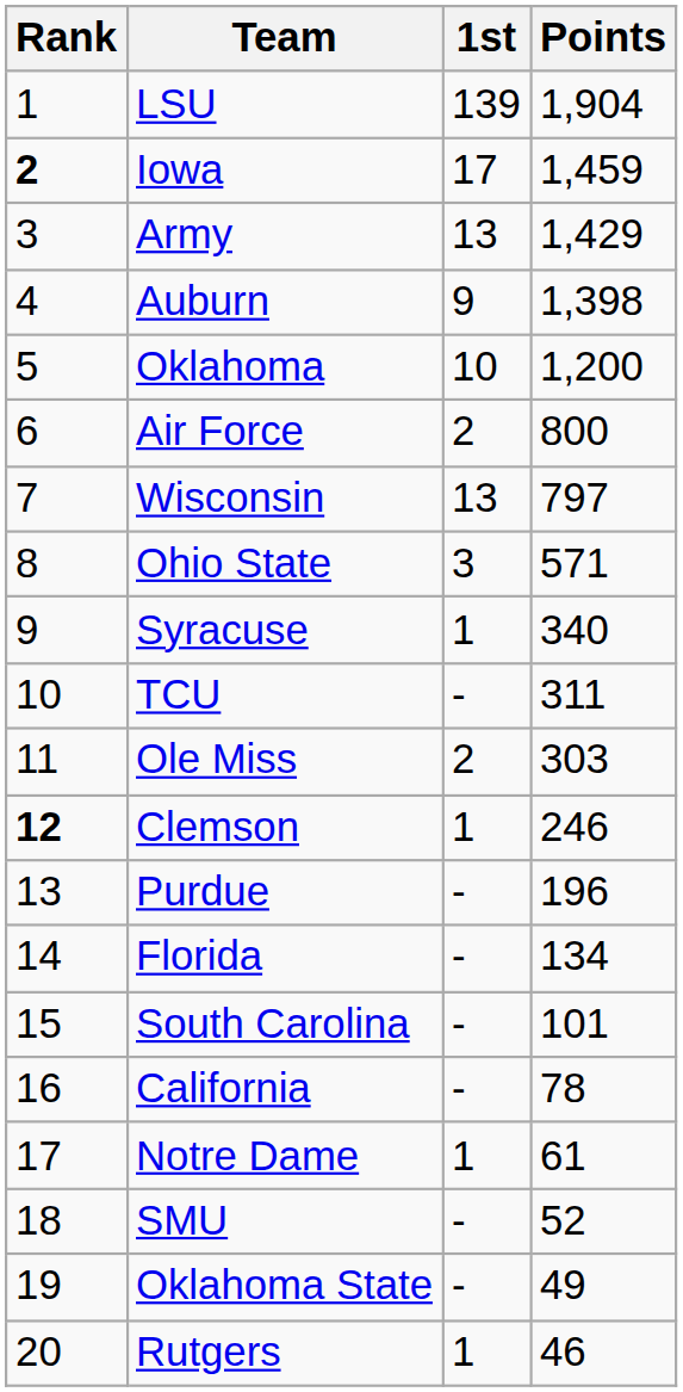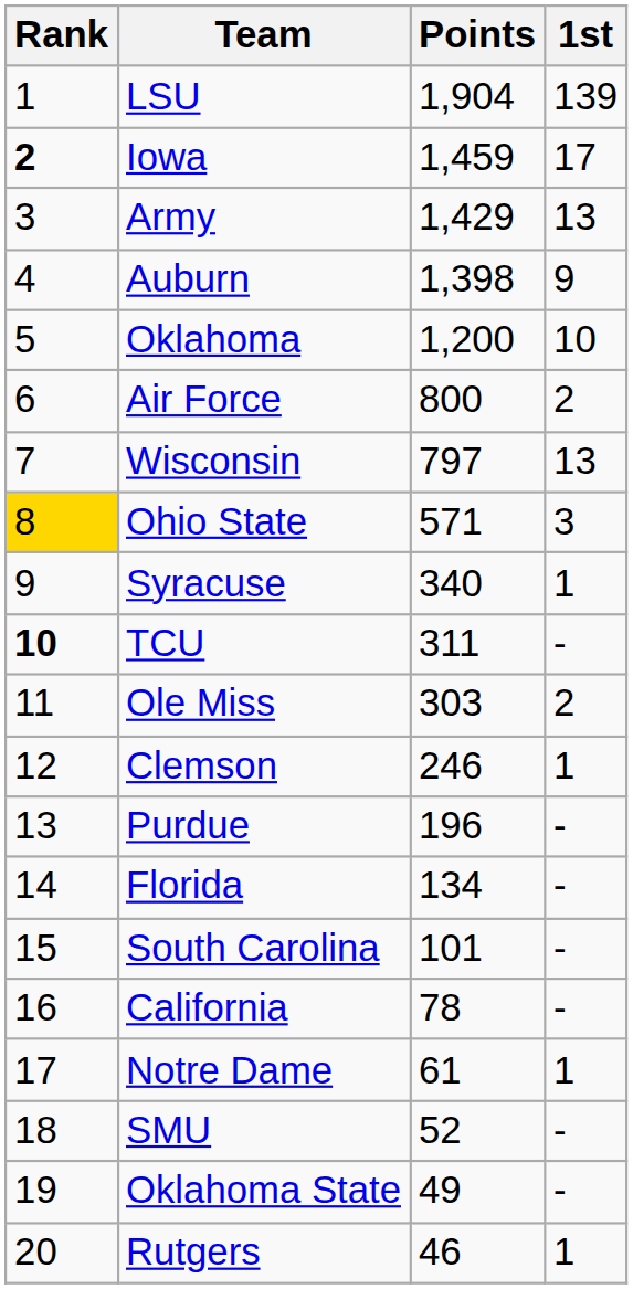columns swapped: 1st <-> Points
Ohio State | Rank: no background -> gold background
TCU | Rank: normal -> bold
Clemson | Rank: bold -> normal
